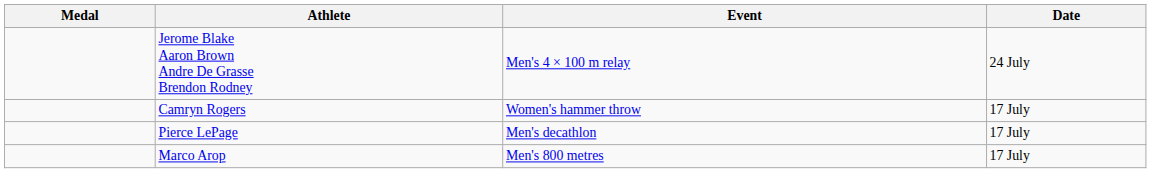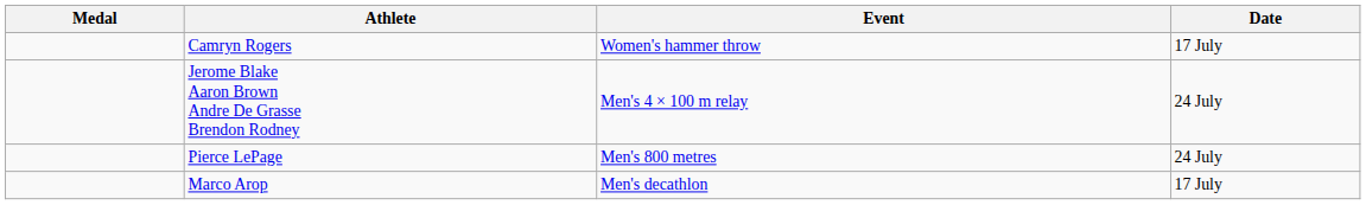rows swapped: Jerome Blake Aaron Brown Andre De Grasse Brendon Rodney <-> Camryn Rogers
Pierce LePage | Event: Men's decathlon -> Men's 800 metres
Pierce LePage | Date: 17 July -> 24 July
Marco Arop | Event: Men's 800 metres -> Men's decathlon
